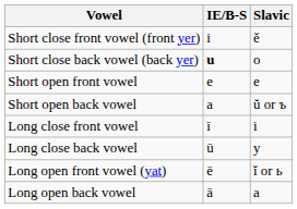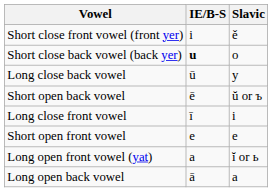rows swapped: Short open front vowel <-> Long close back vowel
Short open back vowel | IE/B-S: a -> ē
Long open front vowel (yat) | IE/B-S: ē -> a
